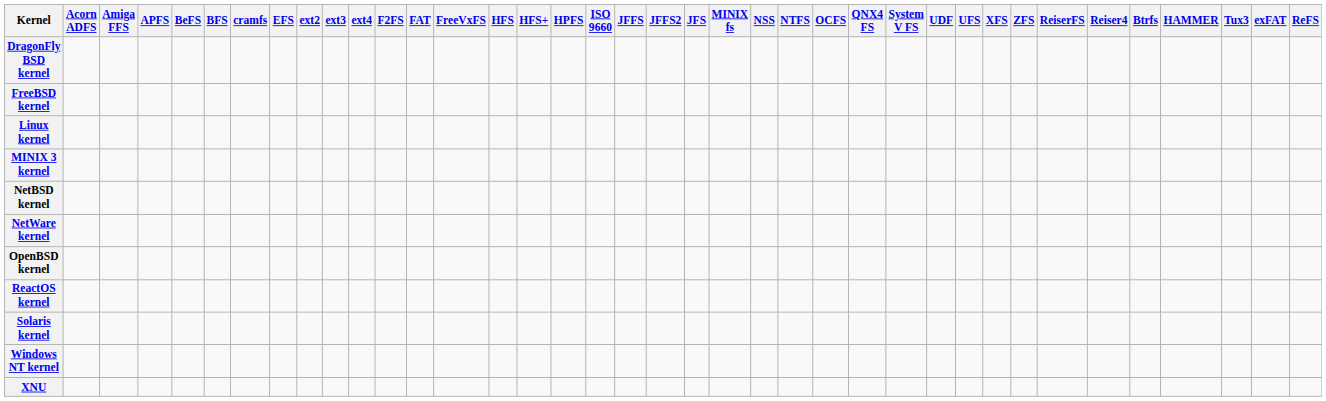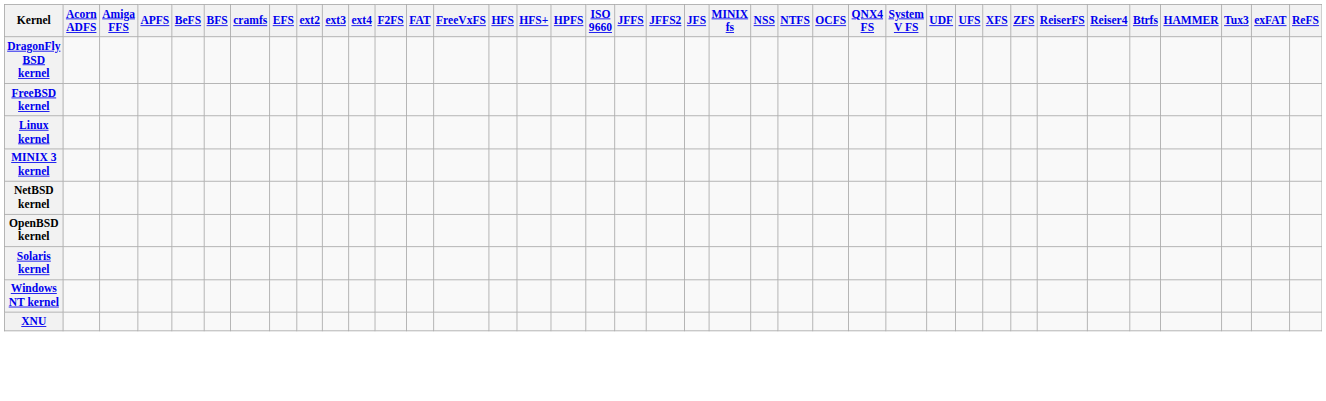- row: NetWare kernel
- row: ReactOS kernel
